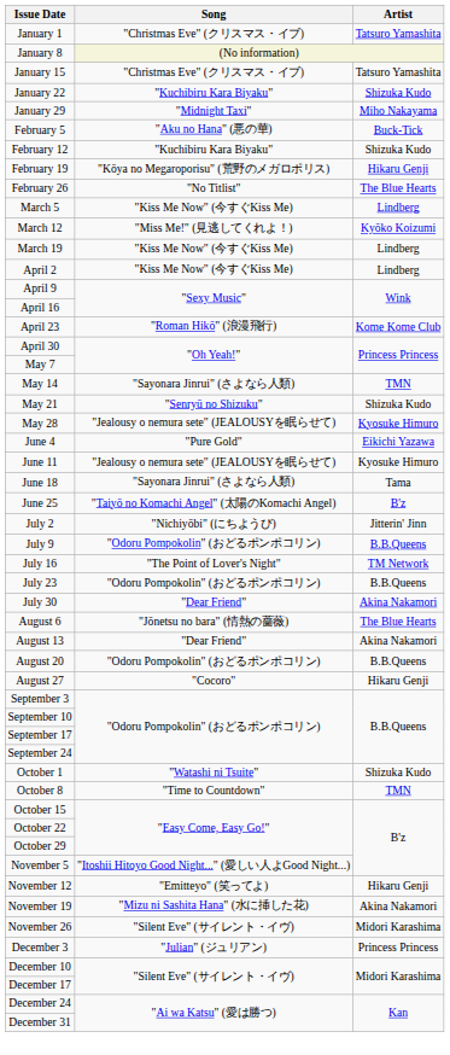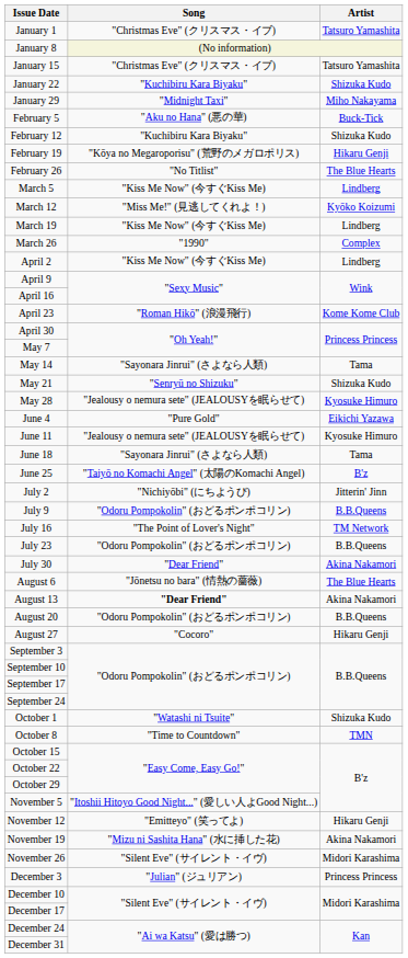+ row: March 26 | "1990" | Complex
May 14 | Artist: TMN -> Tama
August 13 | Song: normal -> bold
